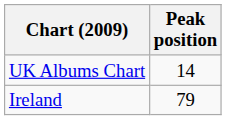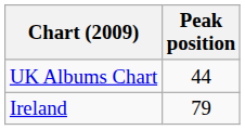UK Albums Chart | Peak position: 14 -> 44
